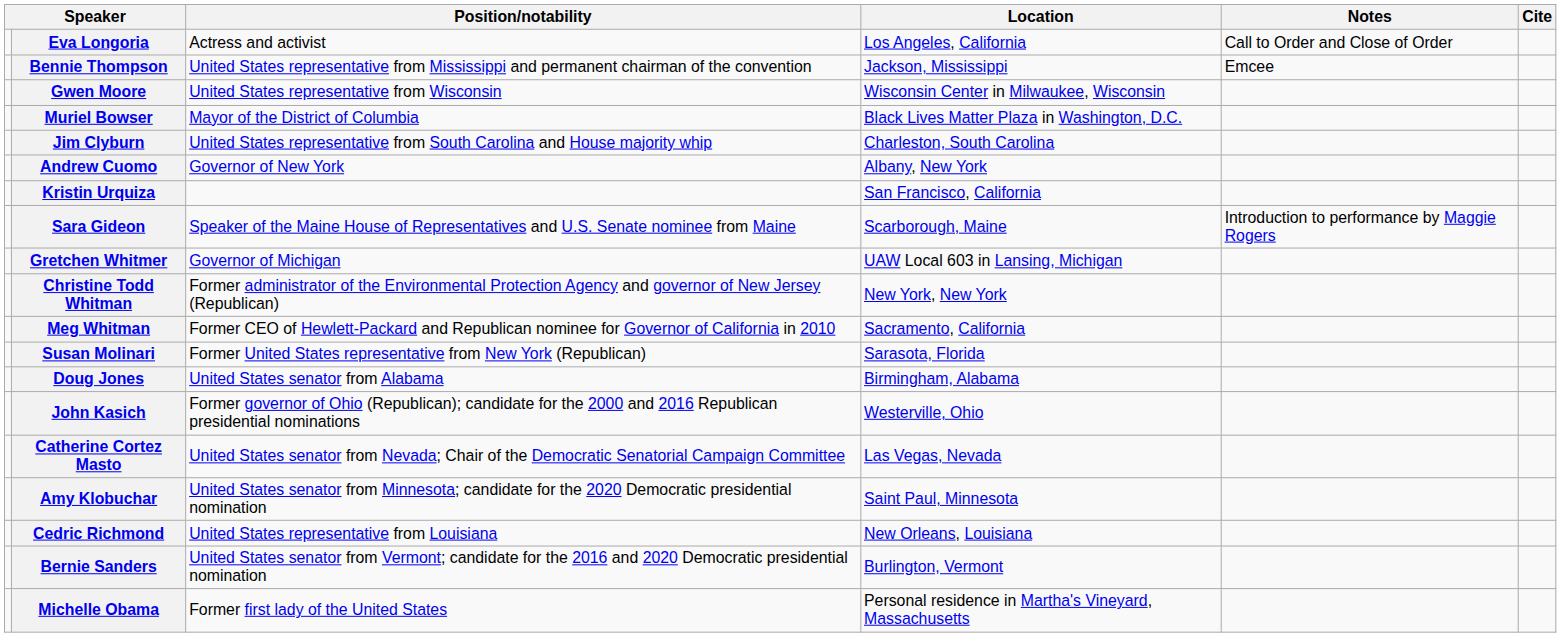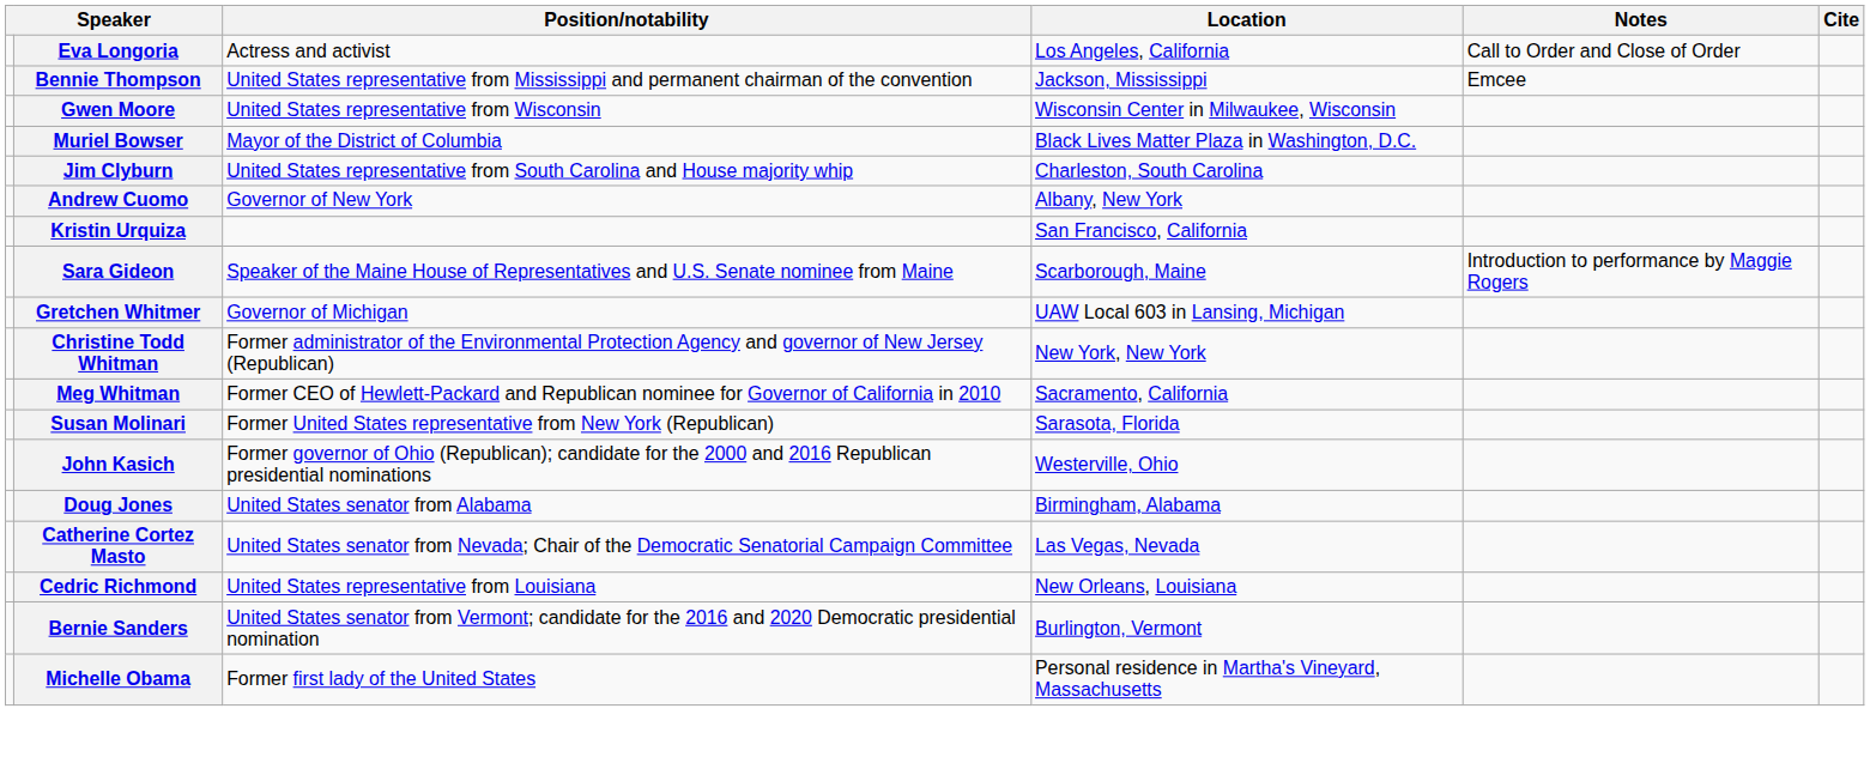rows swapped: John Kasich <-> Doug Jones
- row: Amy Klobuchar | United States senator from Minnesota; candidate for the 2020 Democratic presidential nomination | Saint Paul, Minnesota
